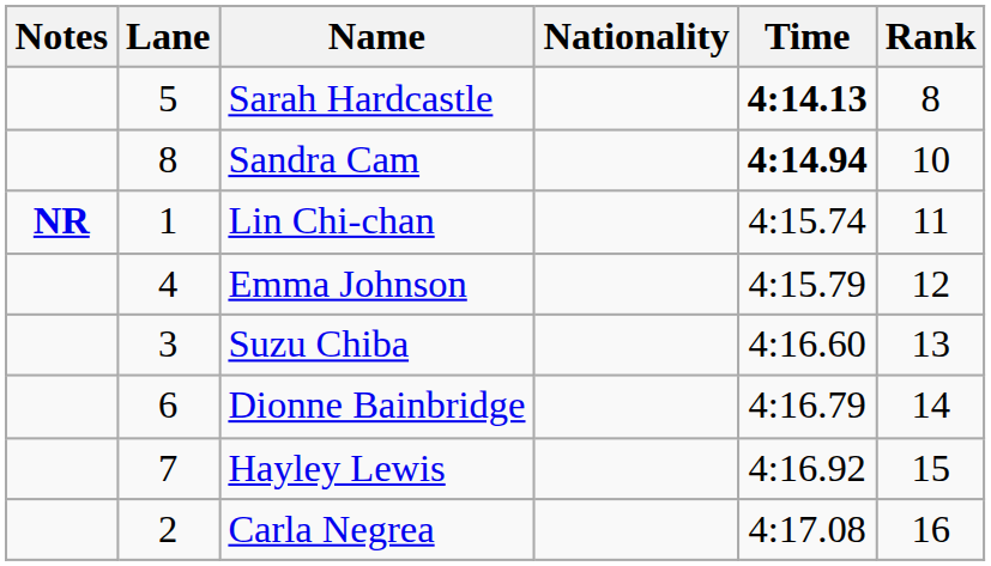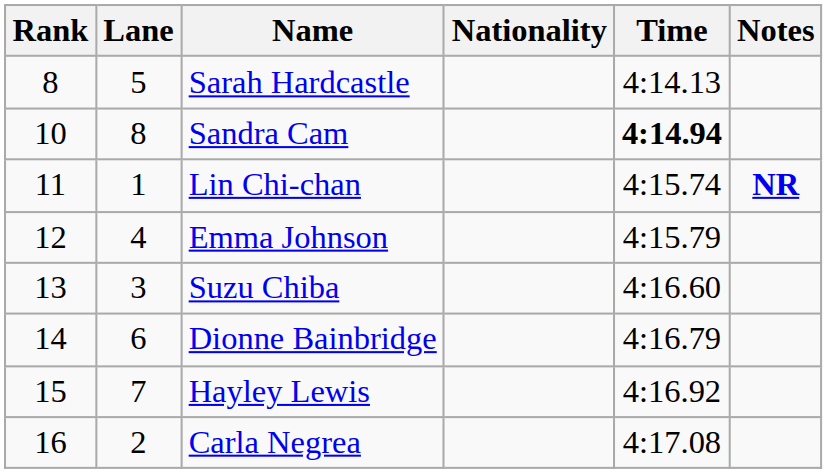columns swapped: Rank <-> Notes
Sarah Hardcastle | Time: bold -> normal
